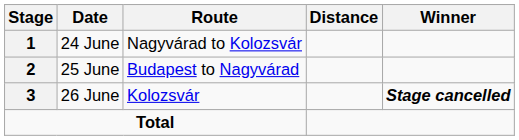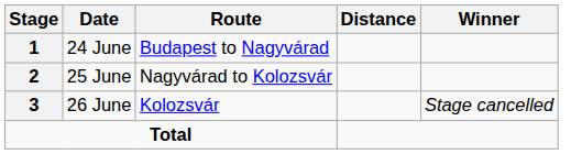24 June | Route: Nagyvárad to Kolozsvár -> Budapest to Nagyvárad
25 June | Route: Budapest to Nagyvárad -> Nagyvárad to Kolozsvár
26 June | Winner: bold -> normal
